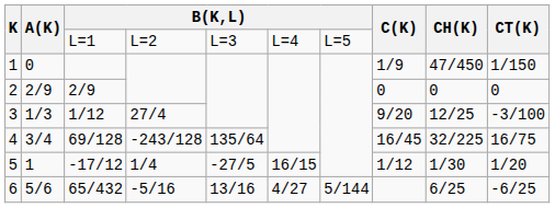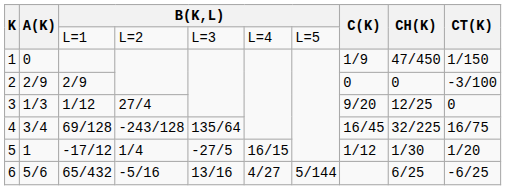2 | CT(K): 0 -> -3/100
3 | CT(K): -3/100 -> 0
